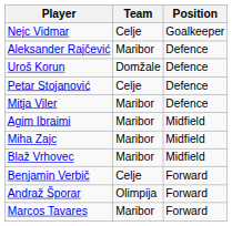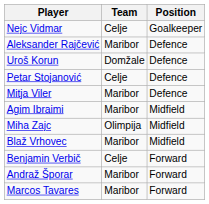Miha Zajc | Team: Maribor -> Olimpija
Andraž Šporar | Team: Olimpija -> Maribor
